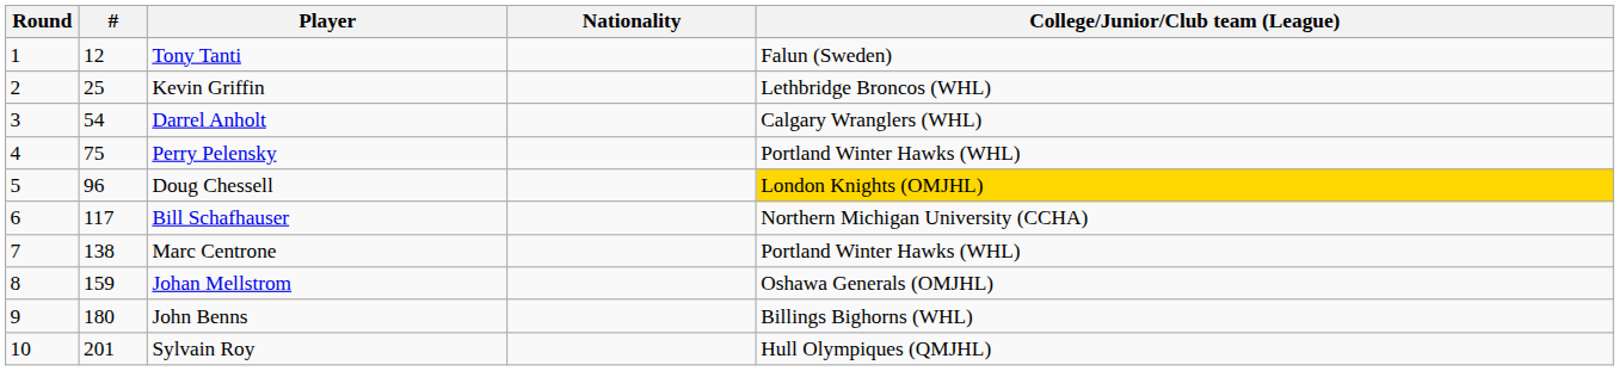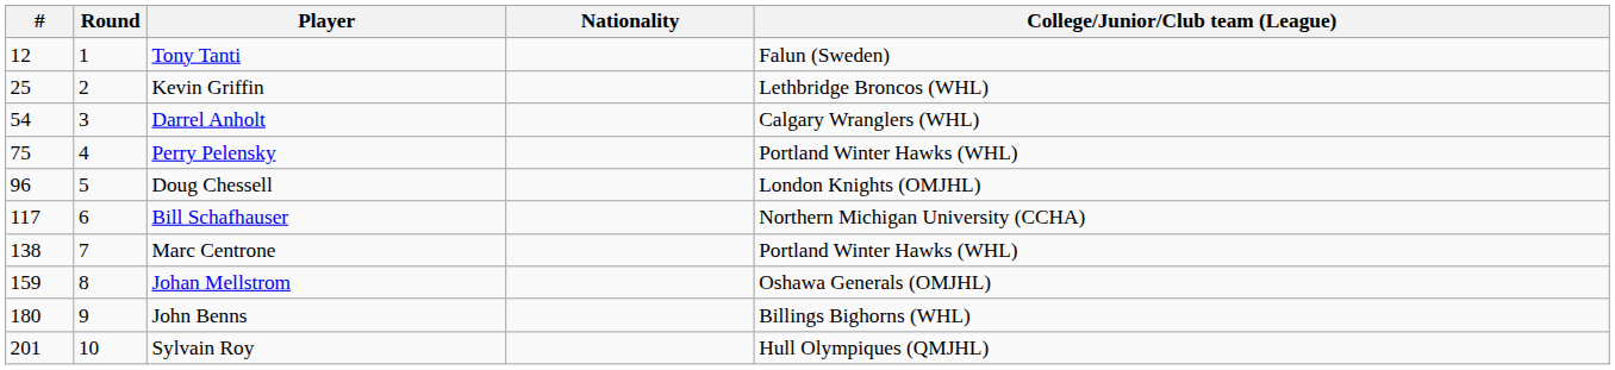columns swapped: Round <-> #
Doug Chessell | College/Junior/Club team (League): gold background -> no background
